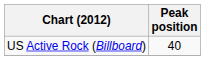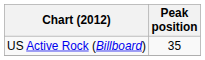US Active Rock (Billboard) | Peak position: 40 -> 35
